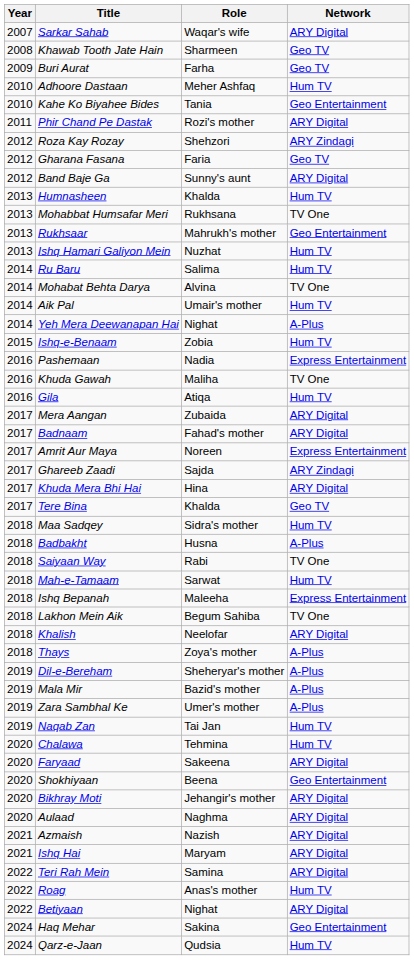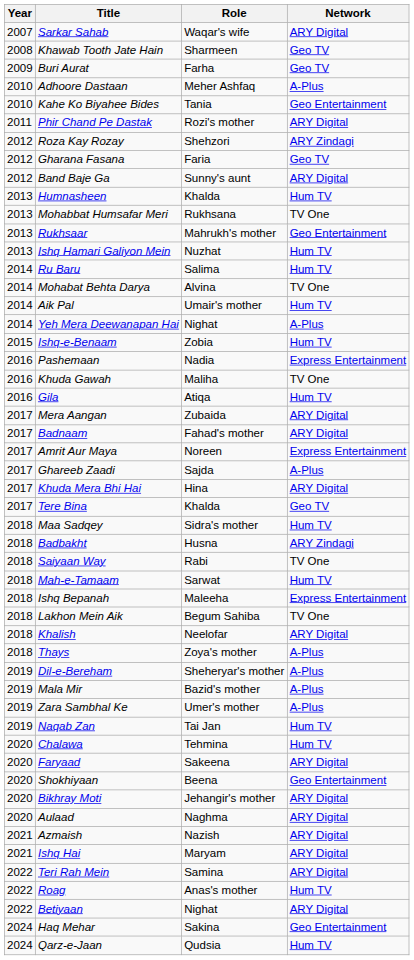Adhoore Dastaan | Network: Hum TV -> A-Plus
Ghareeb Zaadi | Network: ARY Zindagi -> A-Plus
Badbakht | Network: A-Plus -> ARY Zindagi
